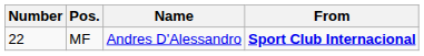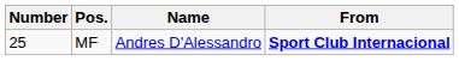MF | Number: 22 -> 25
